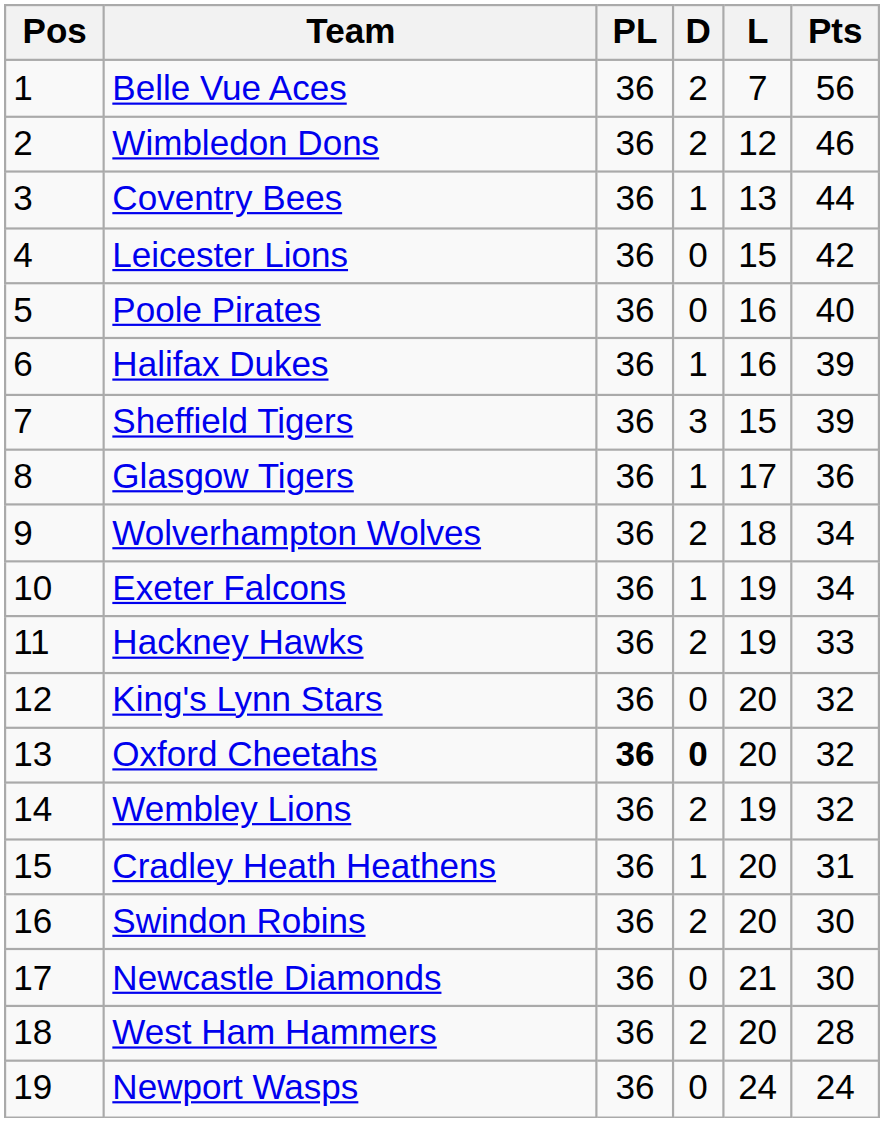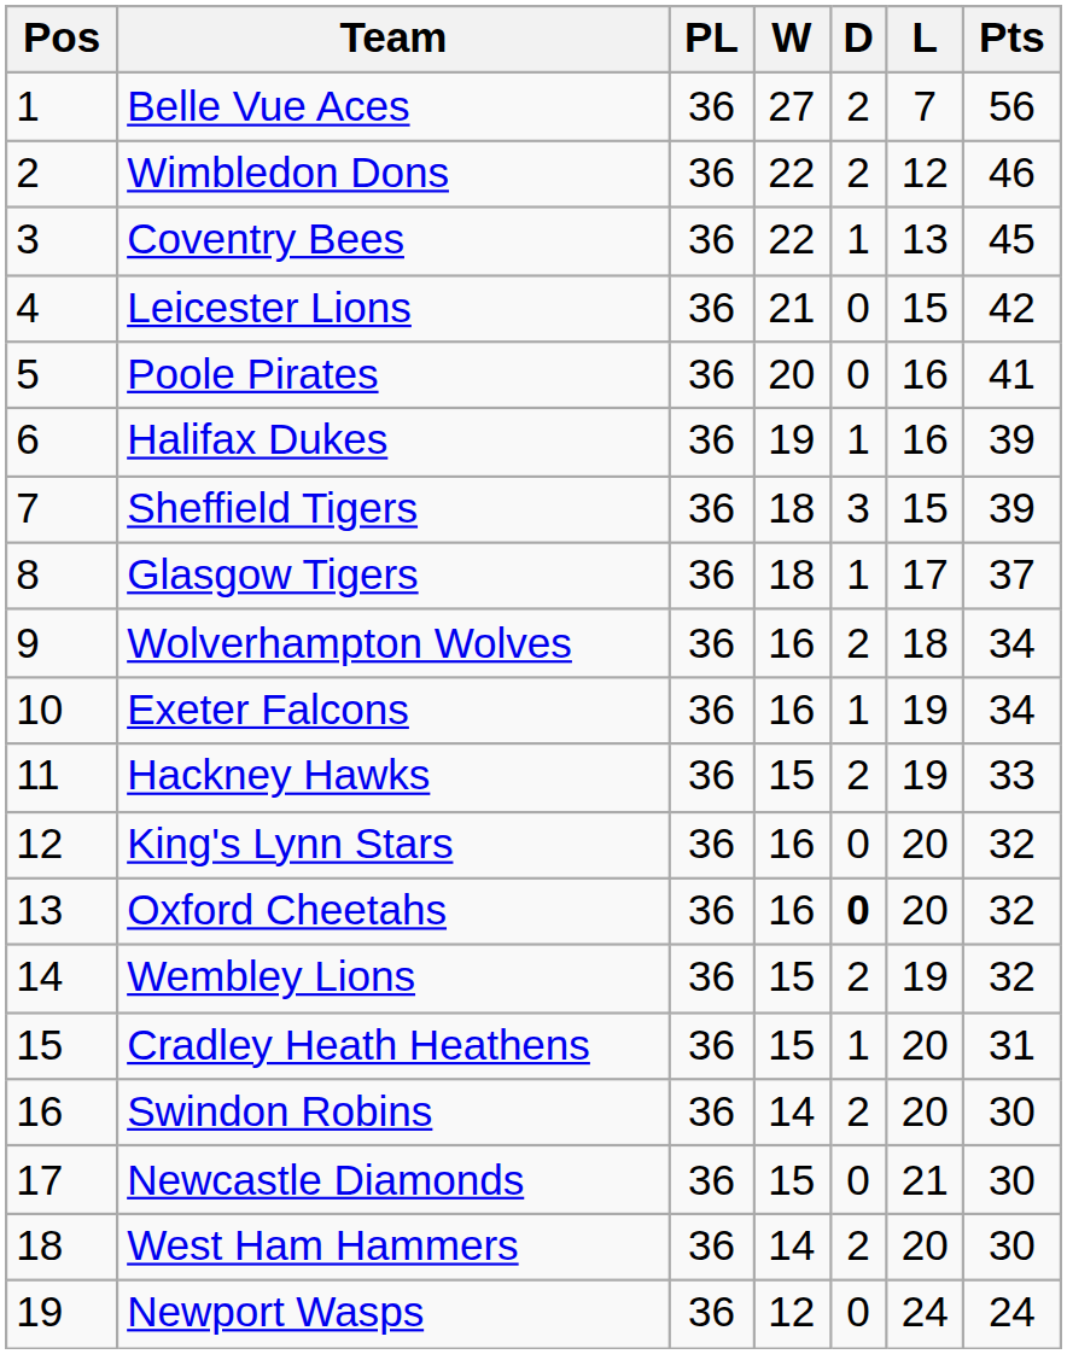+ column: W | 27 | 22 | 22 | 21 | 20 | 19 | 18 | 18 | 16 | 16 | 15 | 16 | 16 | 15 | 15 | 14 | 15 | 14 | 12
Coventry Bees | Pts: 44 -> 45
Poole Pirates | Pts: 40 -> 41
Glasgow Tigers | Pts: 36 -> 37
Oxford Cheetahs | PL: bold -> normal
West Ham Hammers | Pts: 28 -> 30
